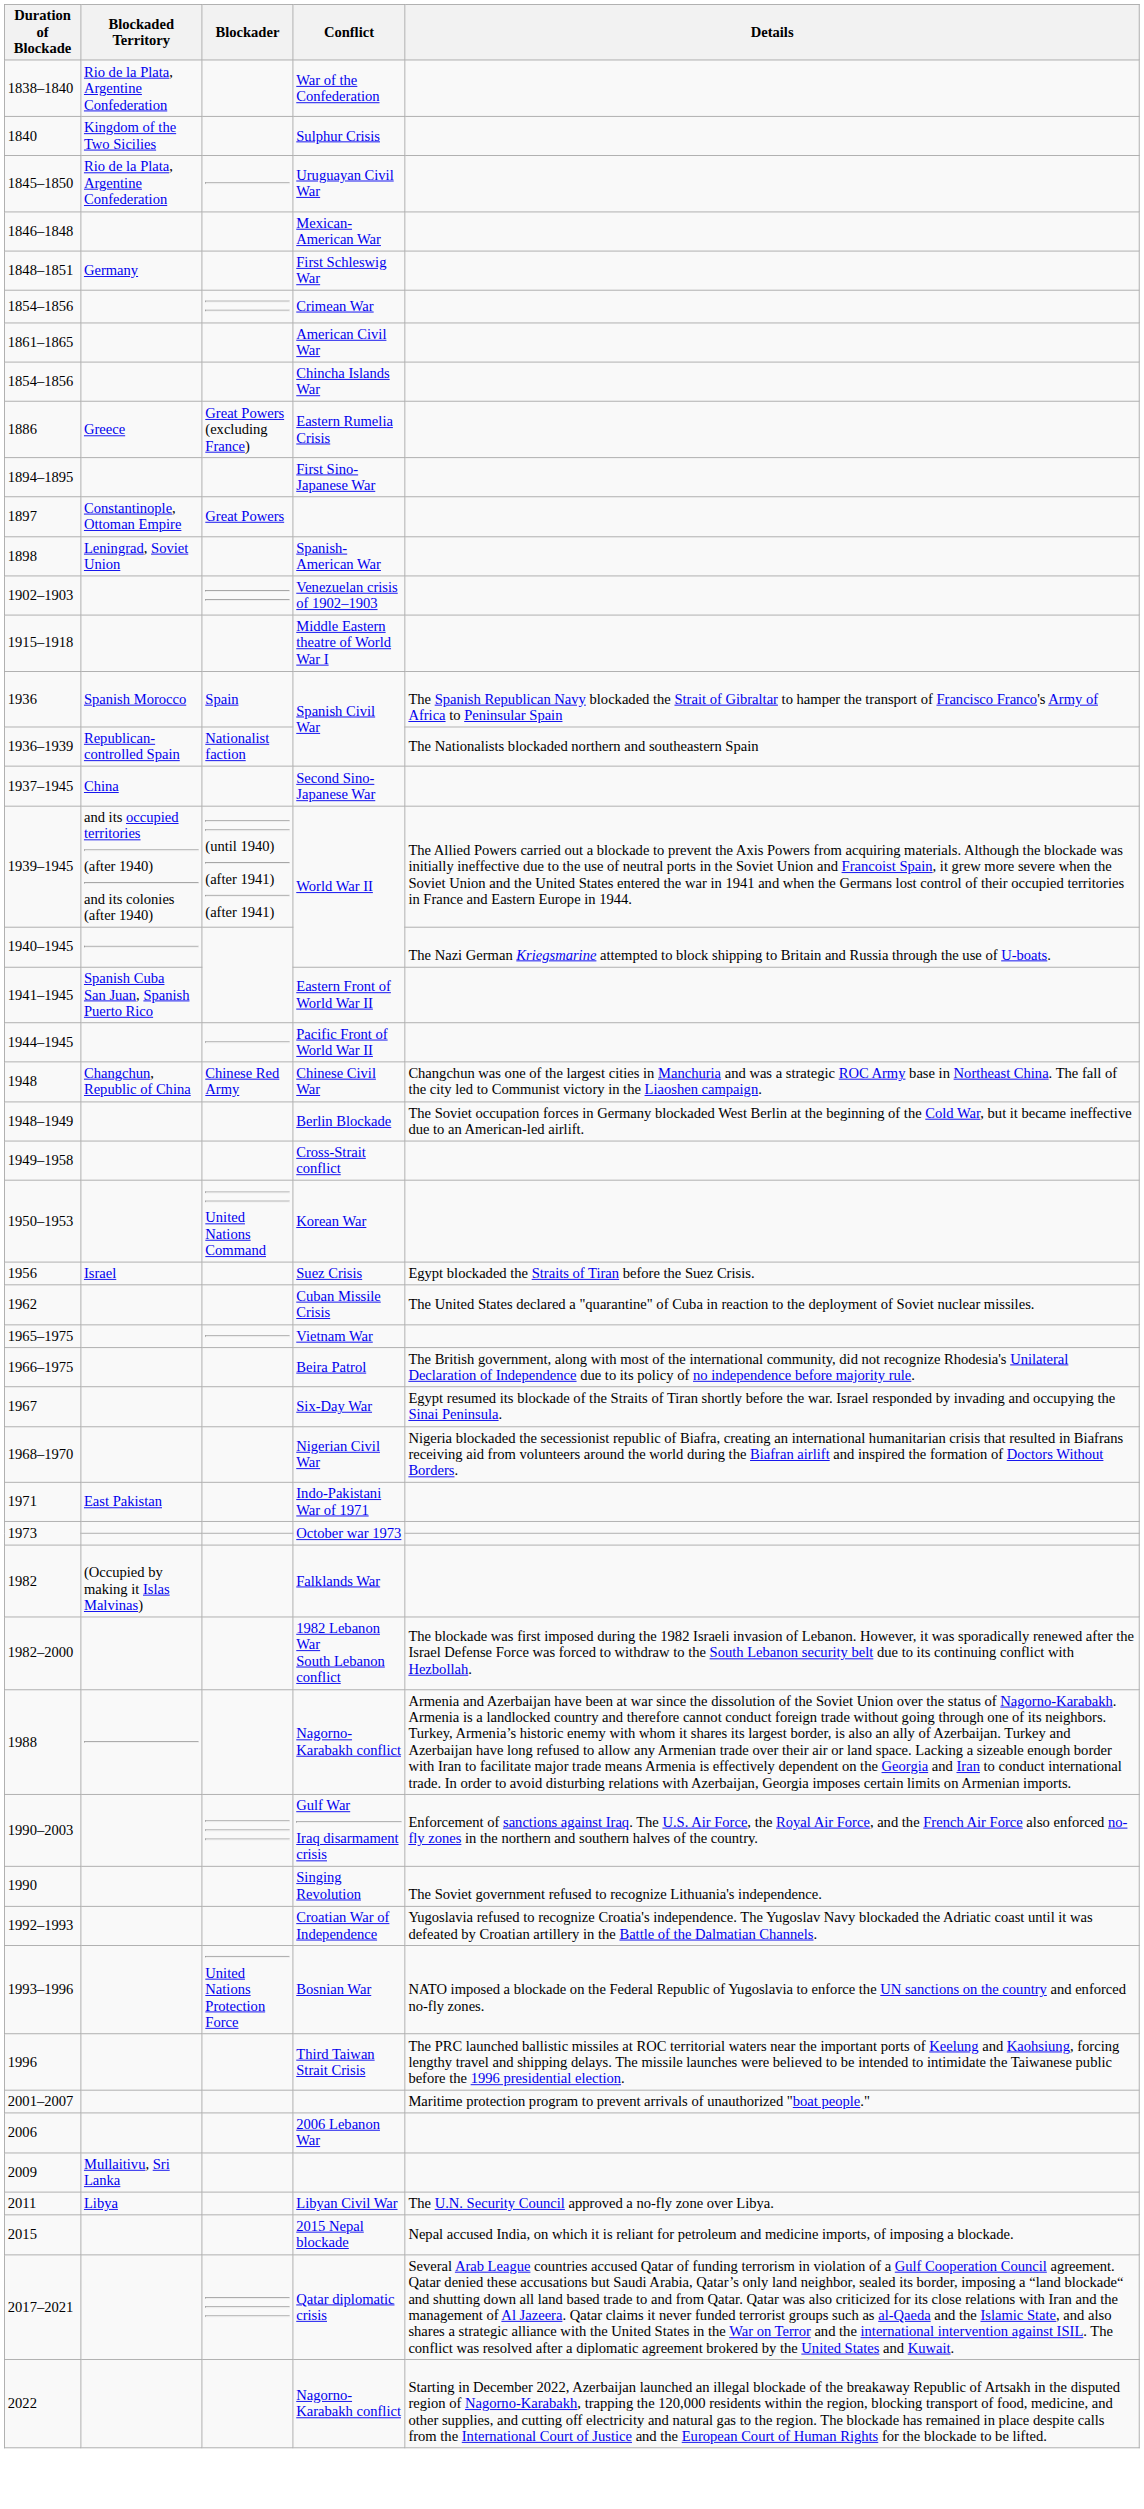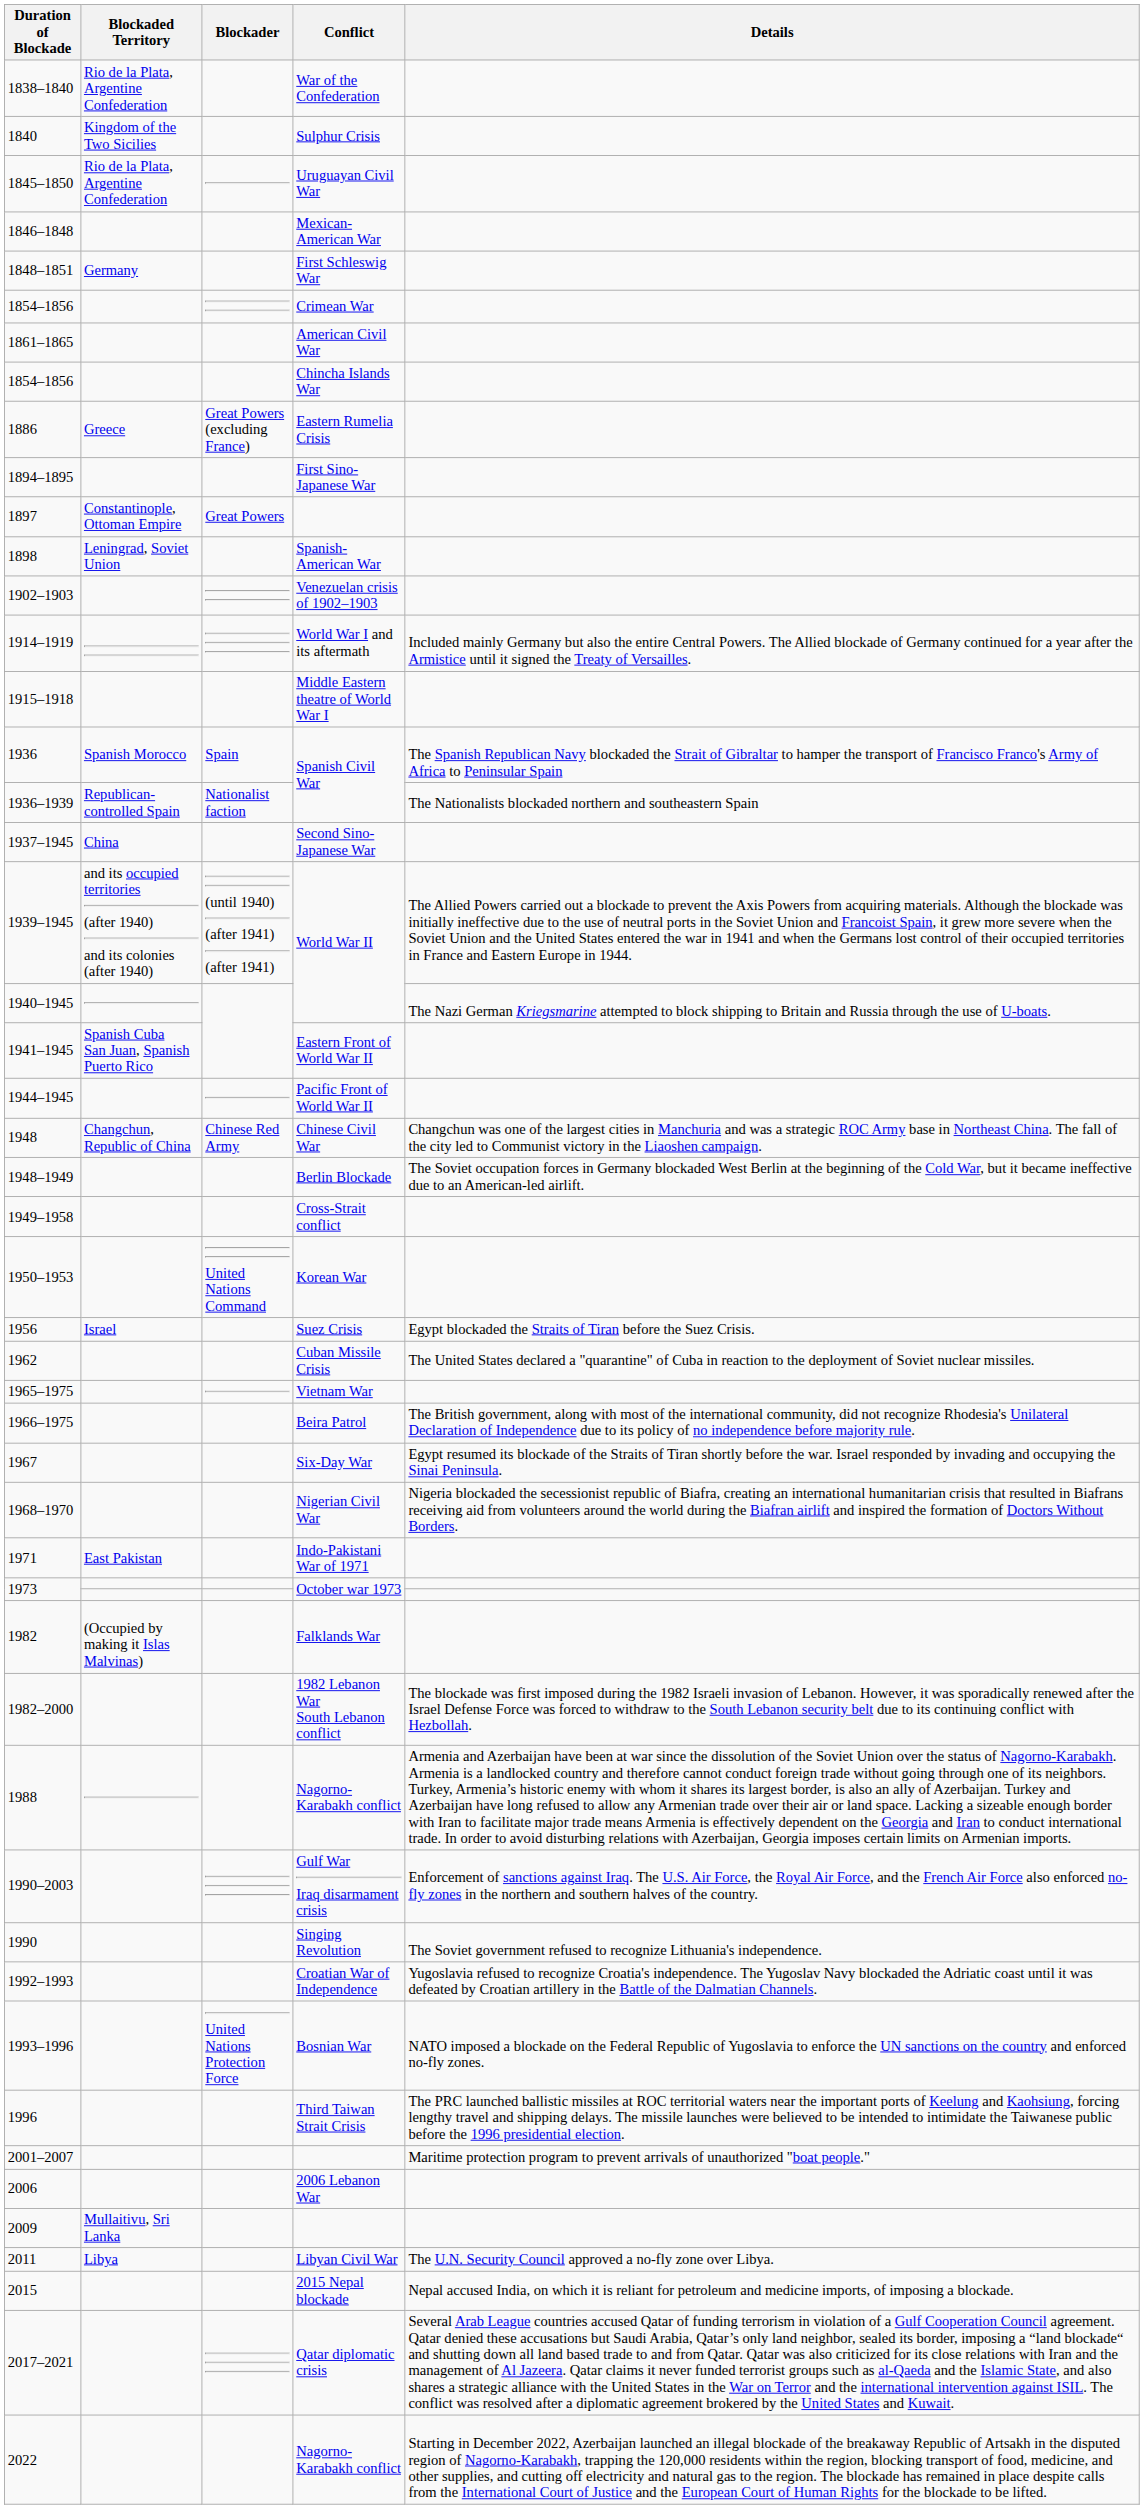+ row: 1914–1919 | World War I and its aftermath | Included mainly Germany but also the entire Central Powers. The Allied blockade of Germany continued for a year after the Armistice until it signed the Treaty of Versailles.
